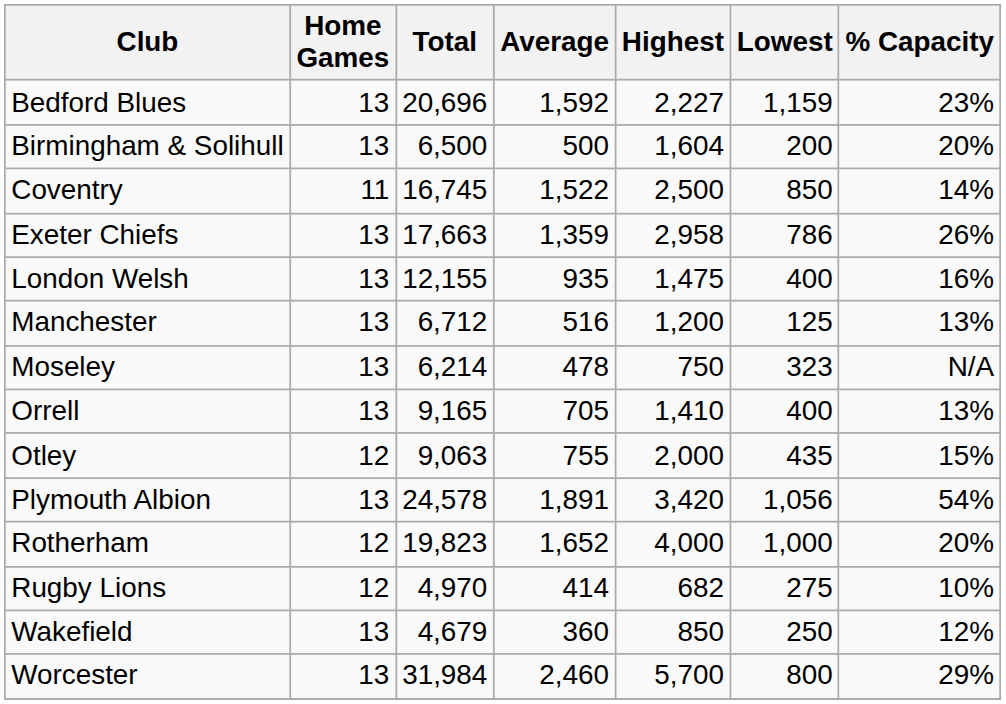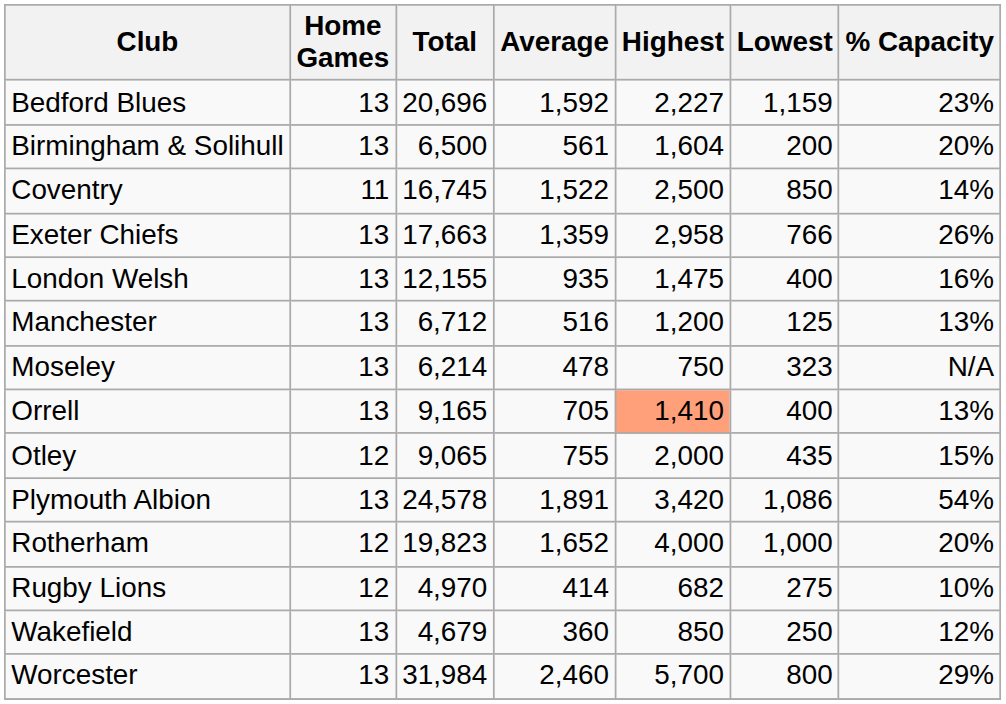Birmingham & Solihull | Average: 500 -> 561
Exeter Chiefs | Lowest: 786 -> 766
Orrell | Highest: no background -> lightsalmon background
Otley | Total: 9,063 -> 9,065
Plymouth Albion | Lowest: 1,056 -> 1,086
